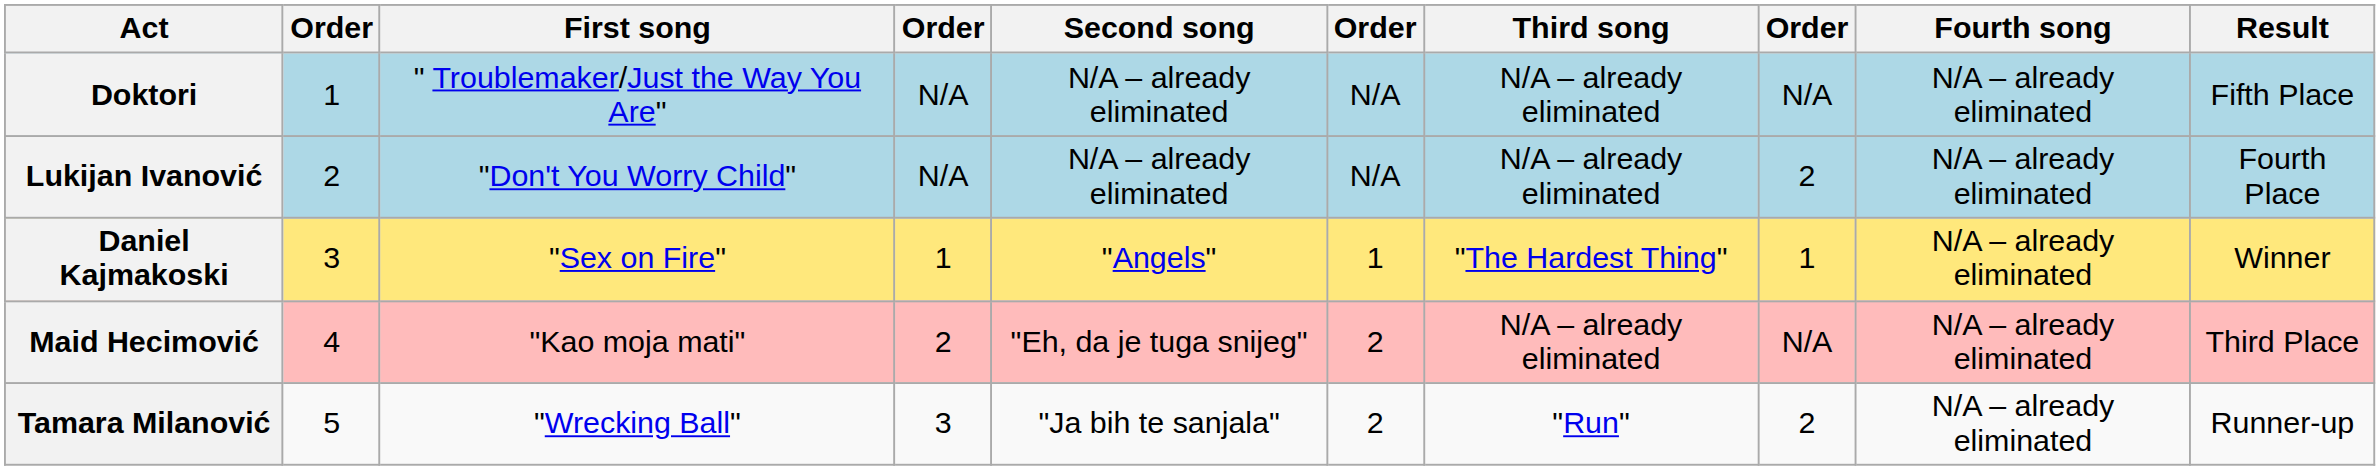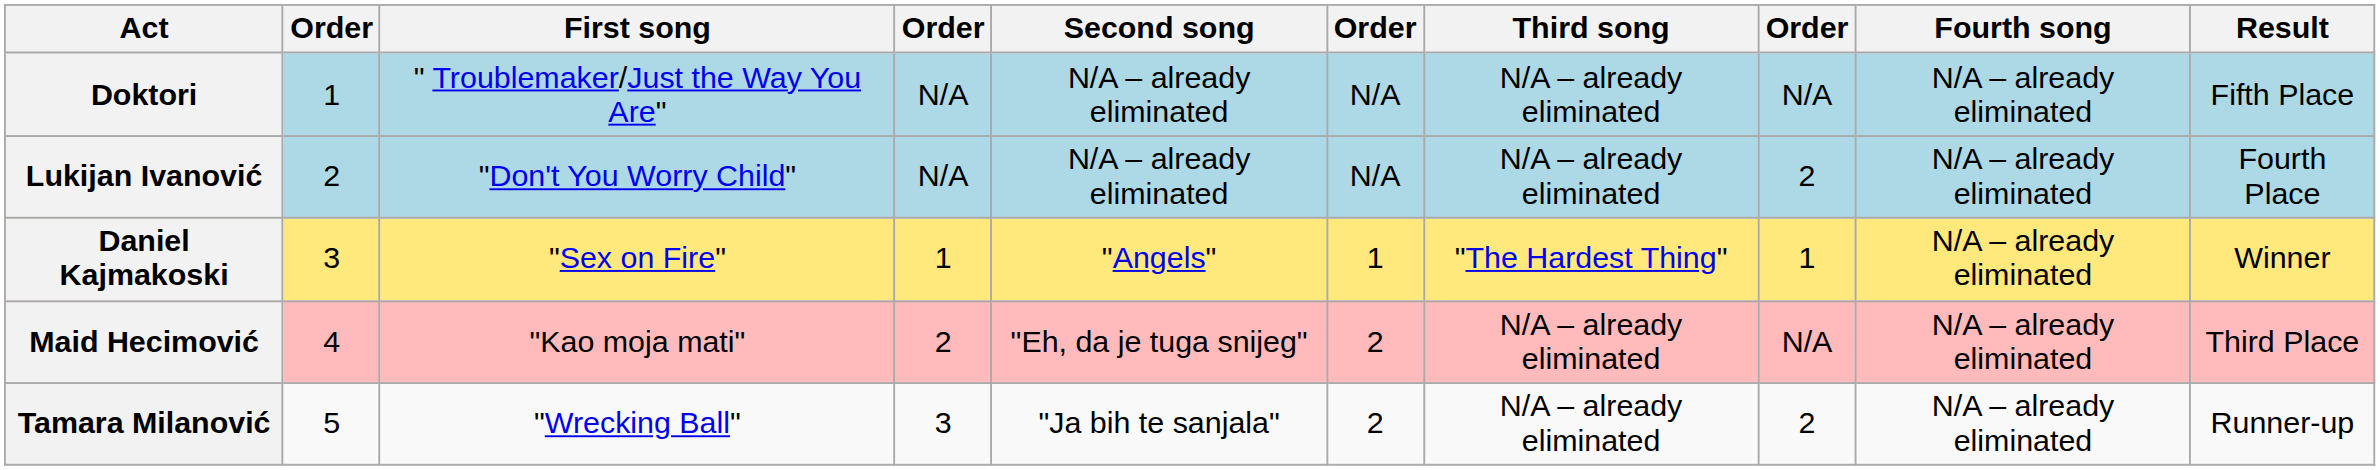Tamara Milanović | Third song: "Run" -> N/A – already eliminated
